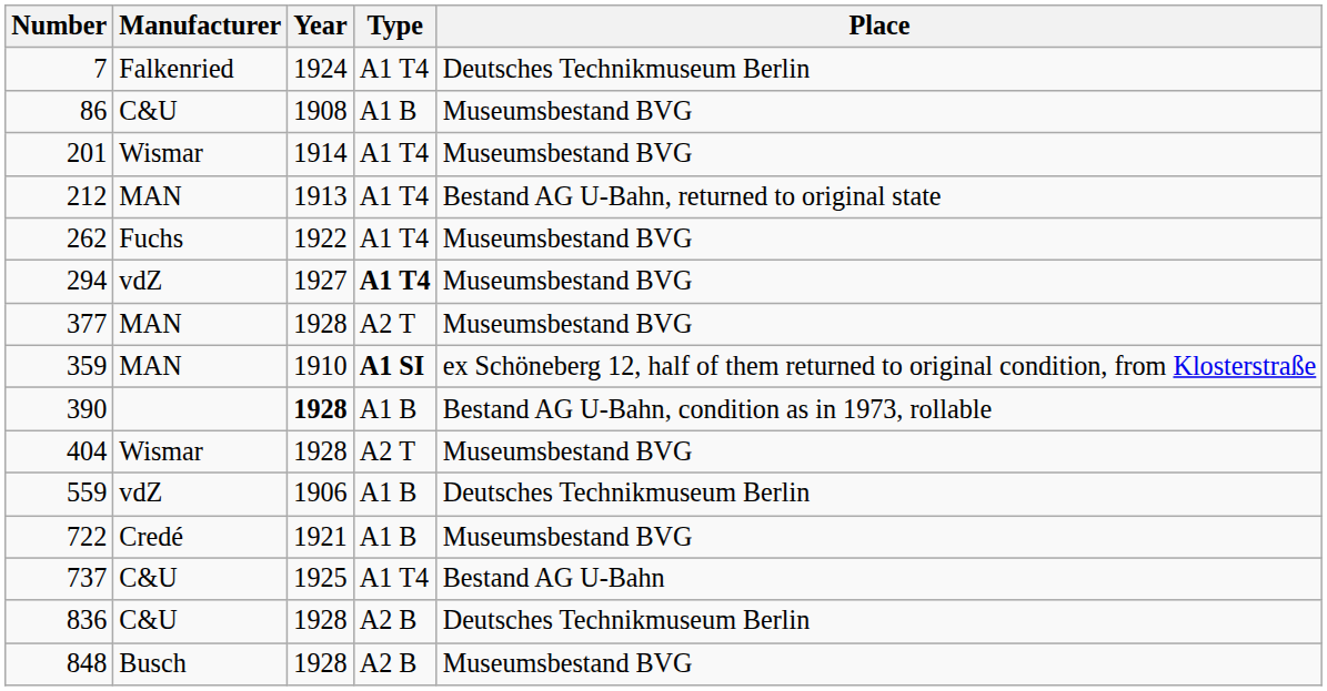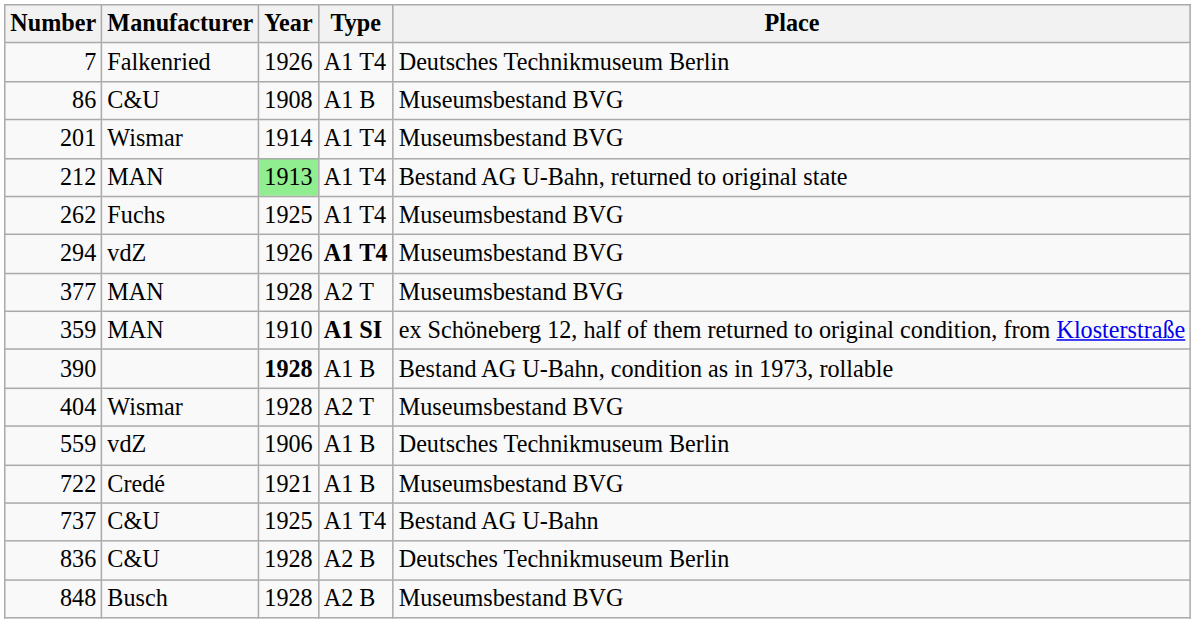7 | Year: 1924 -> 1926
212 | Year: no background -> lightgreen background
262 | Year: 1922 -> 1925
294 | Year: 1927 -> 1926
